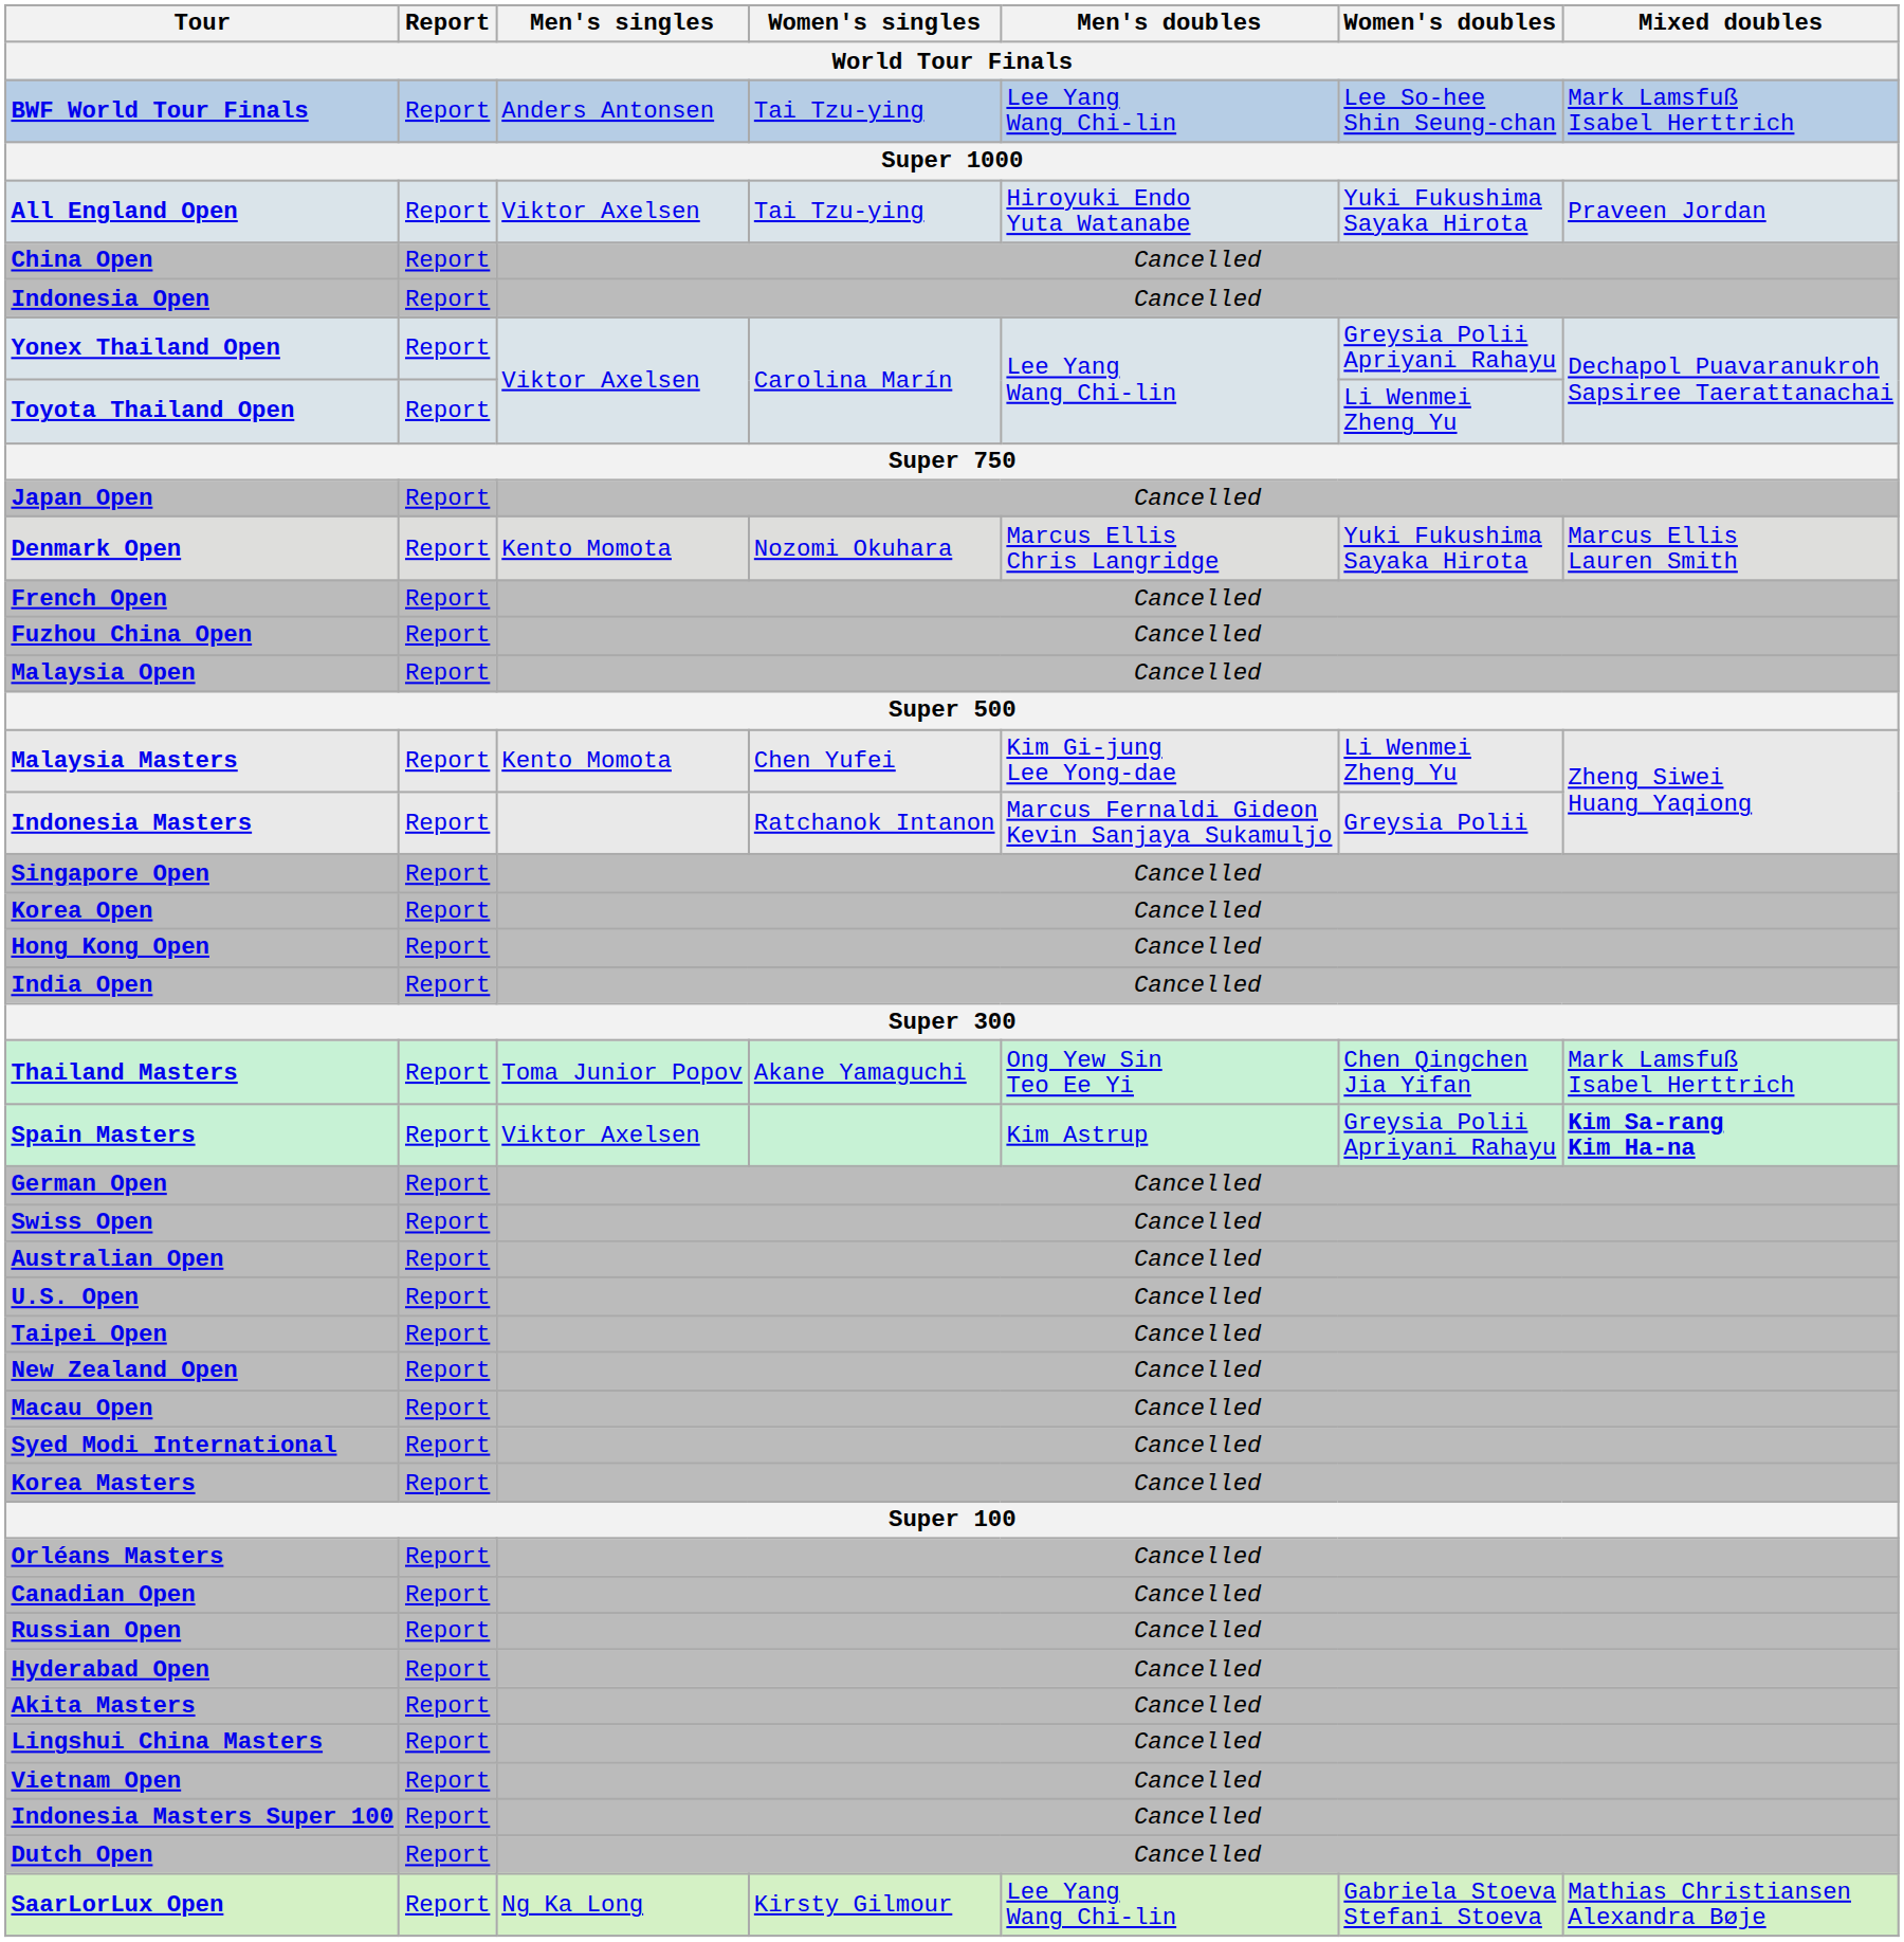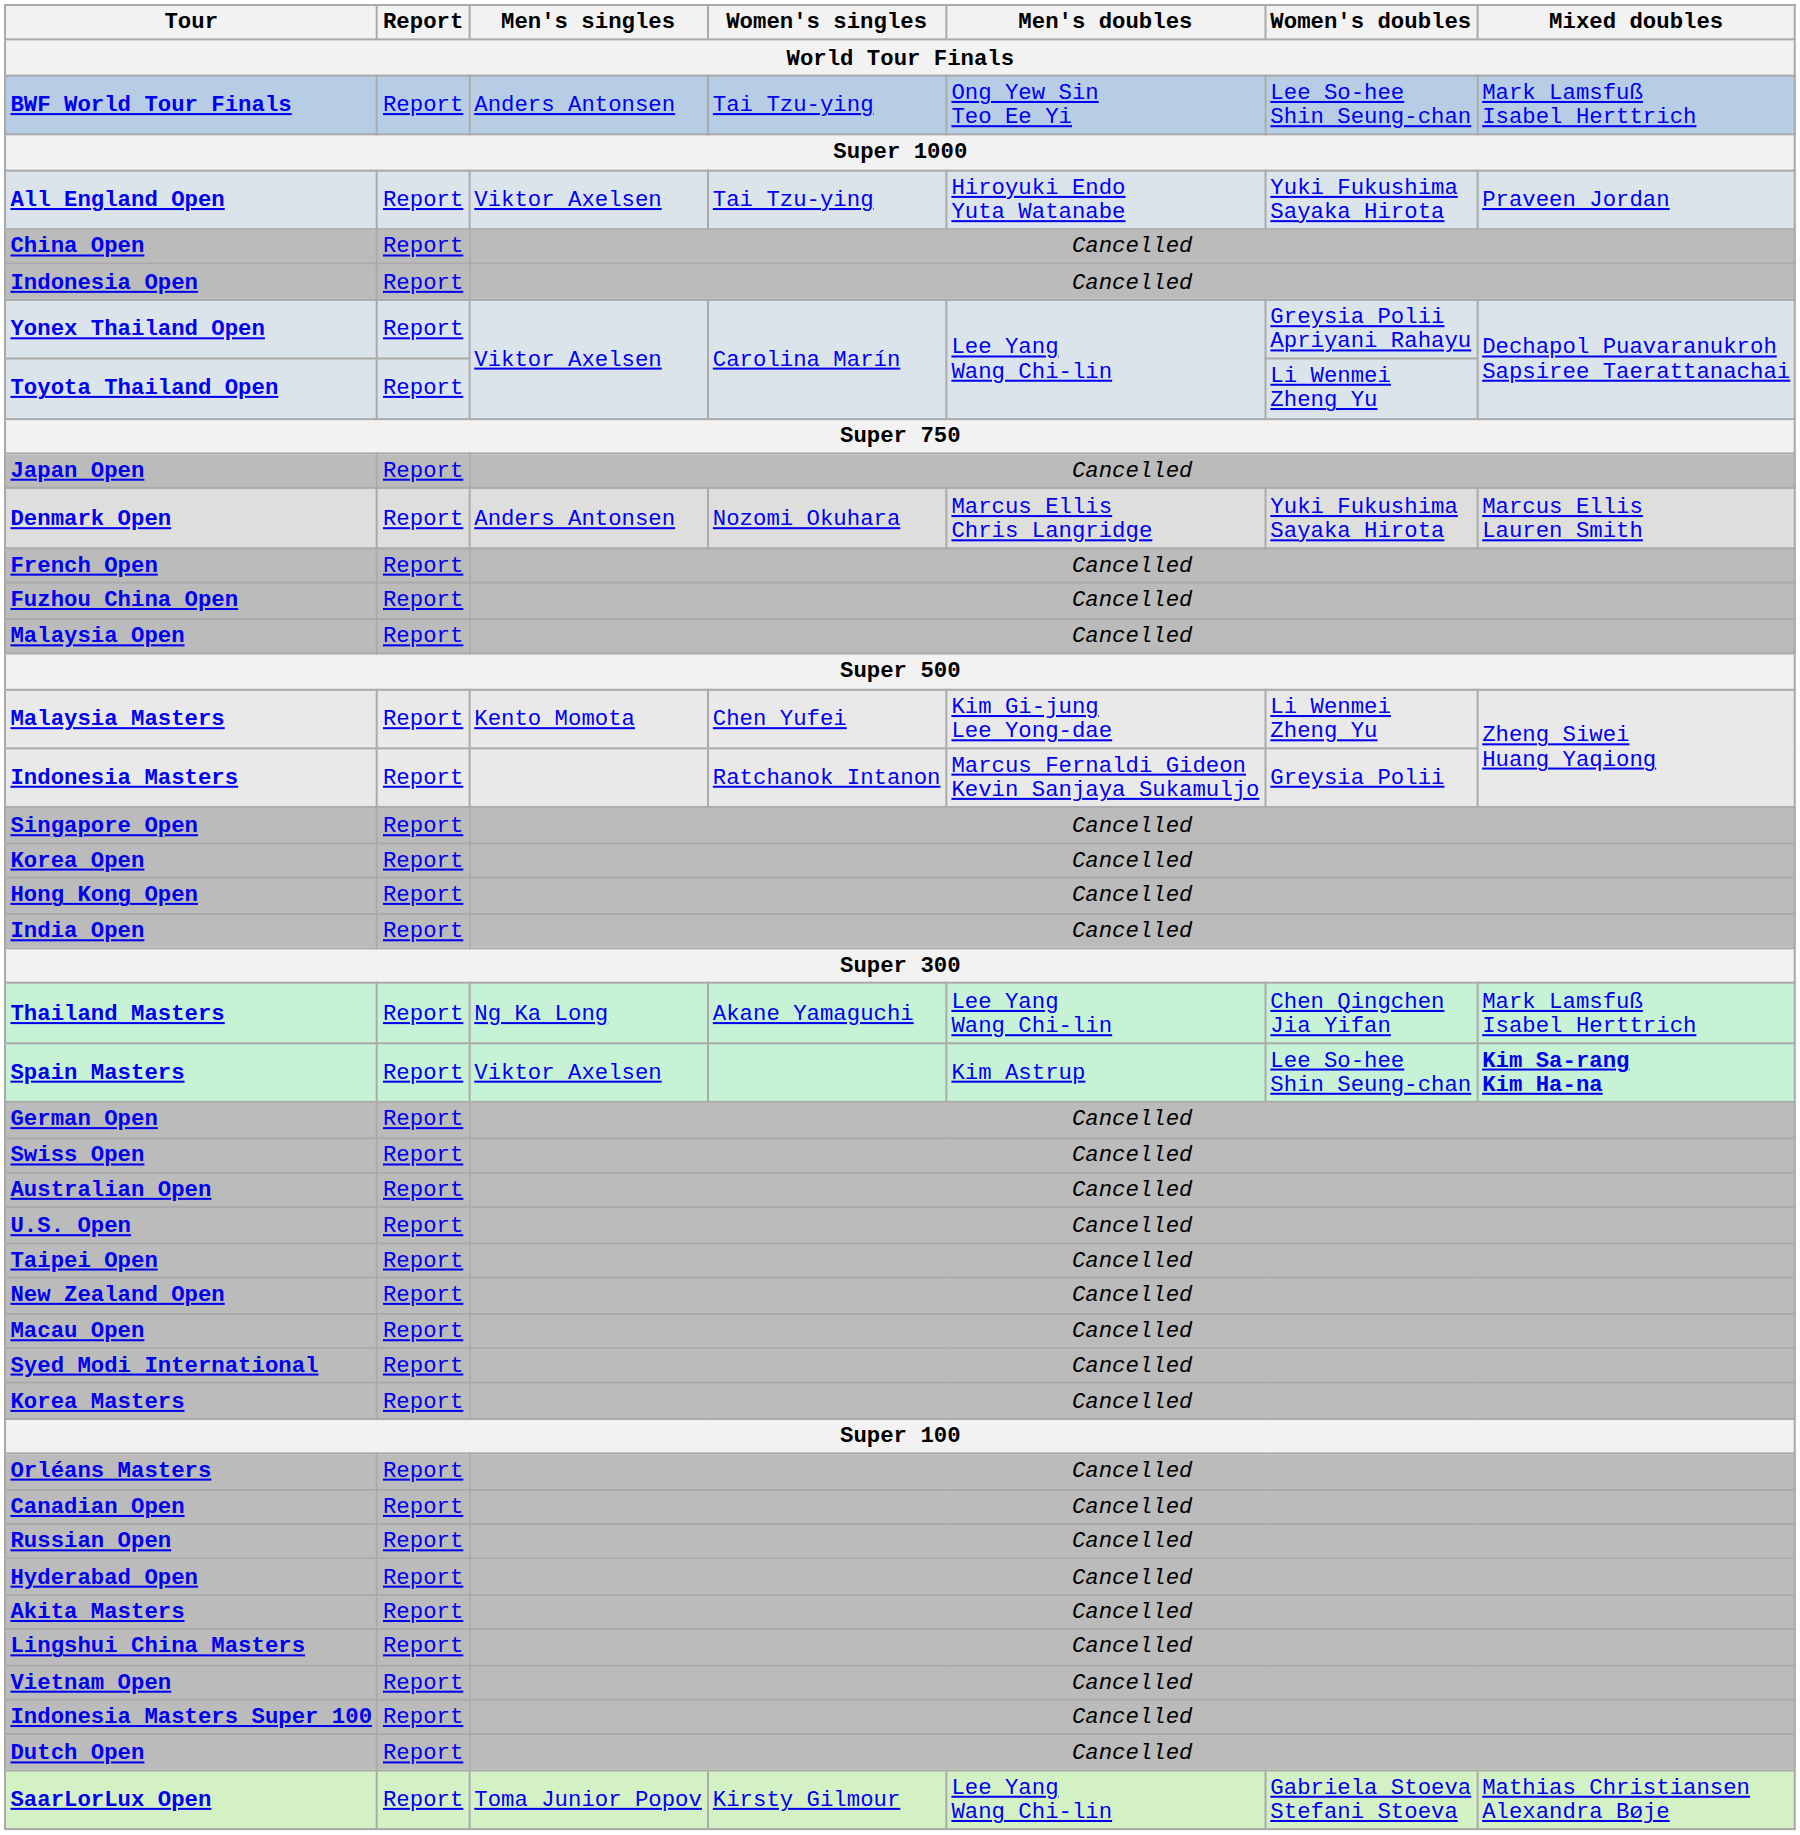BWF World Tour Finals | Men's doubles / World Tour Finals: Lee Yang Wang Chi-lin -> Ong Yew Sin Teo Ee Yi
Denmark Open | Men's singles / World Tour Finals: Kento Momota -> Anders Antonsen
Thailand Masters | Men's singles / World Tour Finals: Toma Junior Popov -> Ng Ka Long
Thailand Masters | Men's doubles / World Tour Finals: Ong Yew Sin Teo Ee Yi -> Lee Yang Wang Chi-lin
Spain Masters | Women's doubles / World Tour Finals: Greysia Polii Apriyani Rahayu -> Lee So-hee Shin Seung-chan
SaarLorLux Open | Men's singles / World Tour Finals: Ng Ka Long -> Toma Junior Popov
